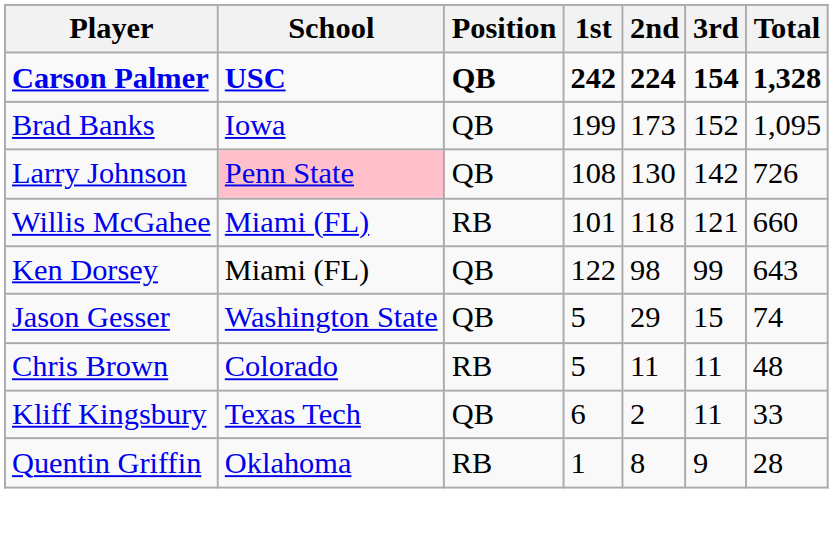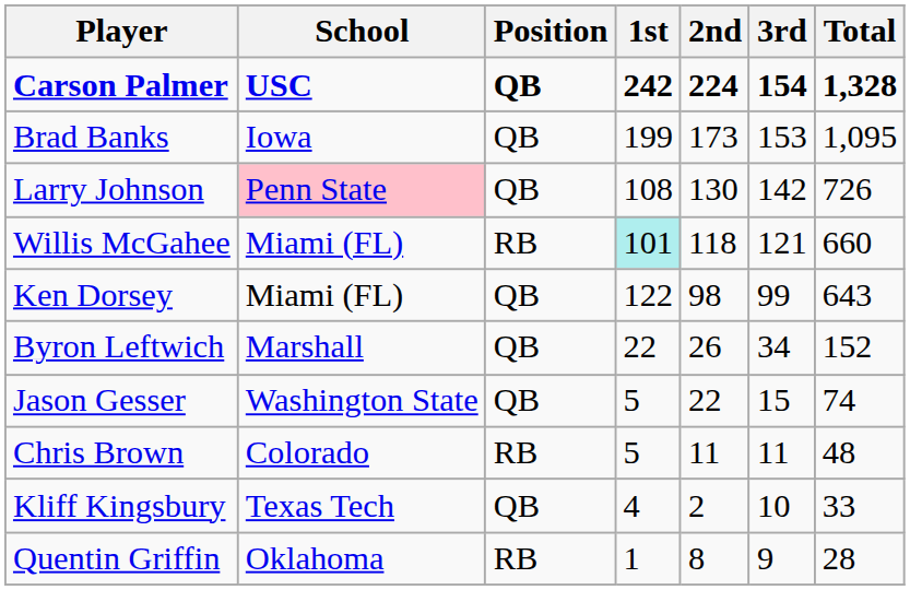Brad Banks | 3rd: 152 -> 153
Willis McGahee | 1st: no background -> paleturquoise background
+ row: Byron Leftwich | Marshall | QB | 22 | 26 | 34 | 152
Jason Gesser | 2nd: 29 -> 22
Kliff Kingsbury | 1st: 6 -> 4
Kliff Kingsbury | 3rd: 11 -> 10
